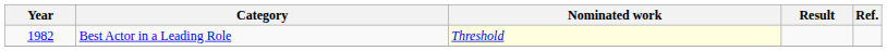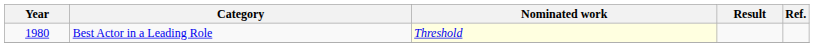Best Actor in a Leading Role | Year: 1982 -> 1980
